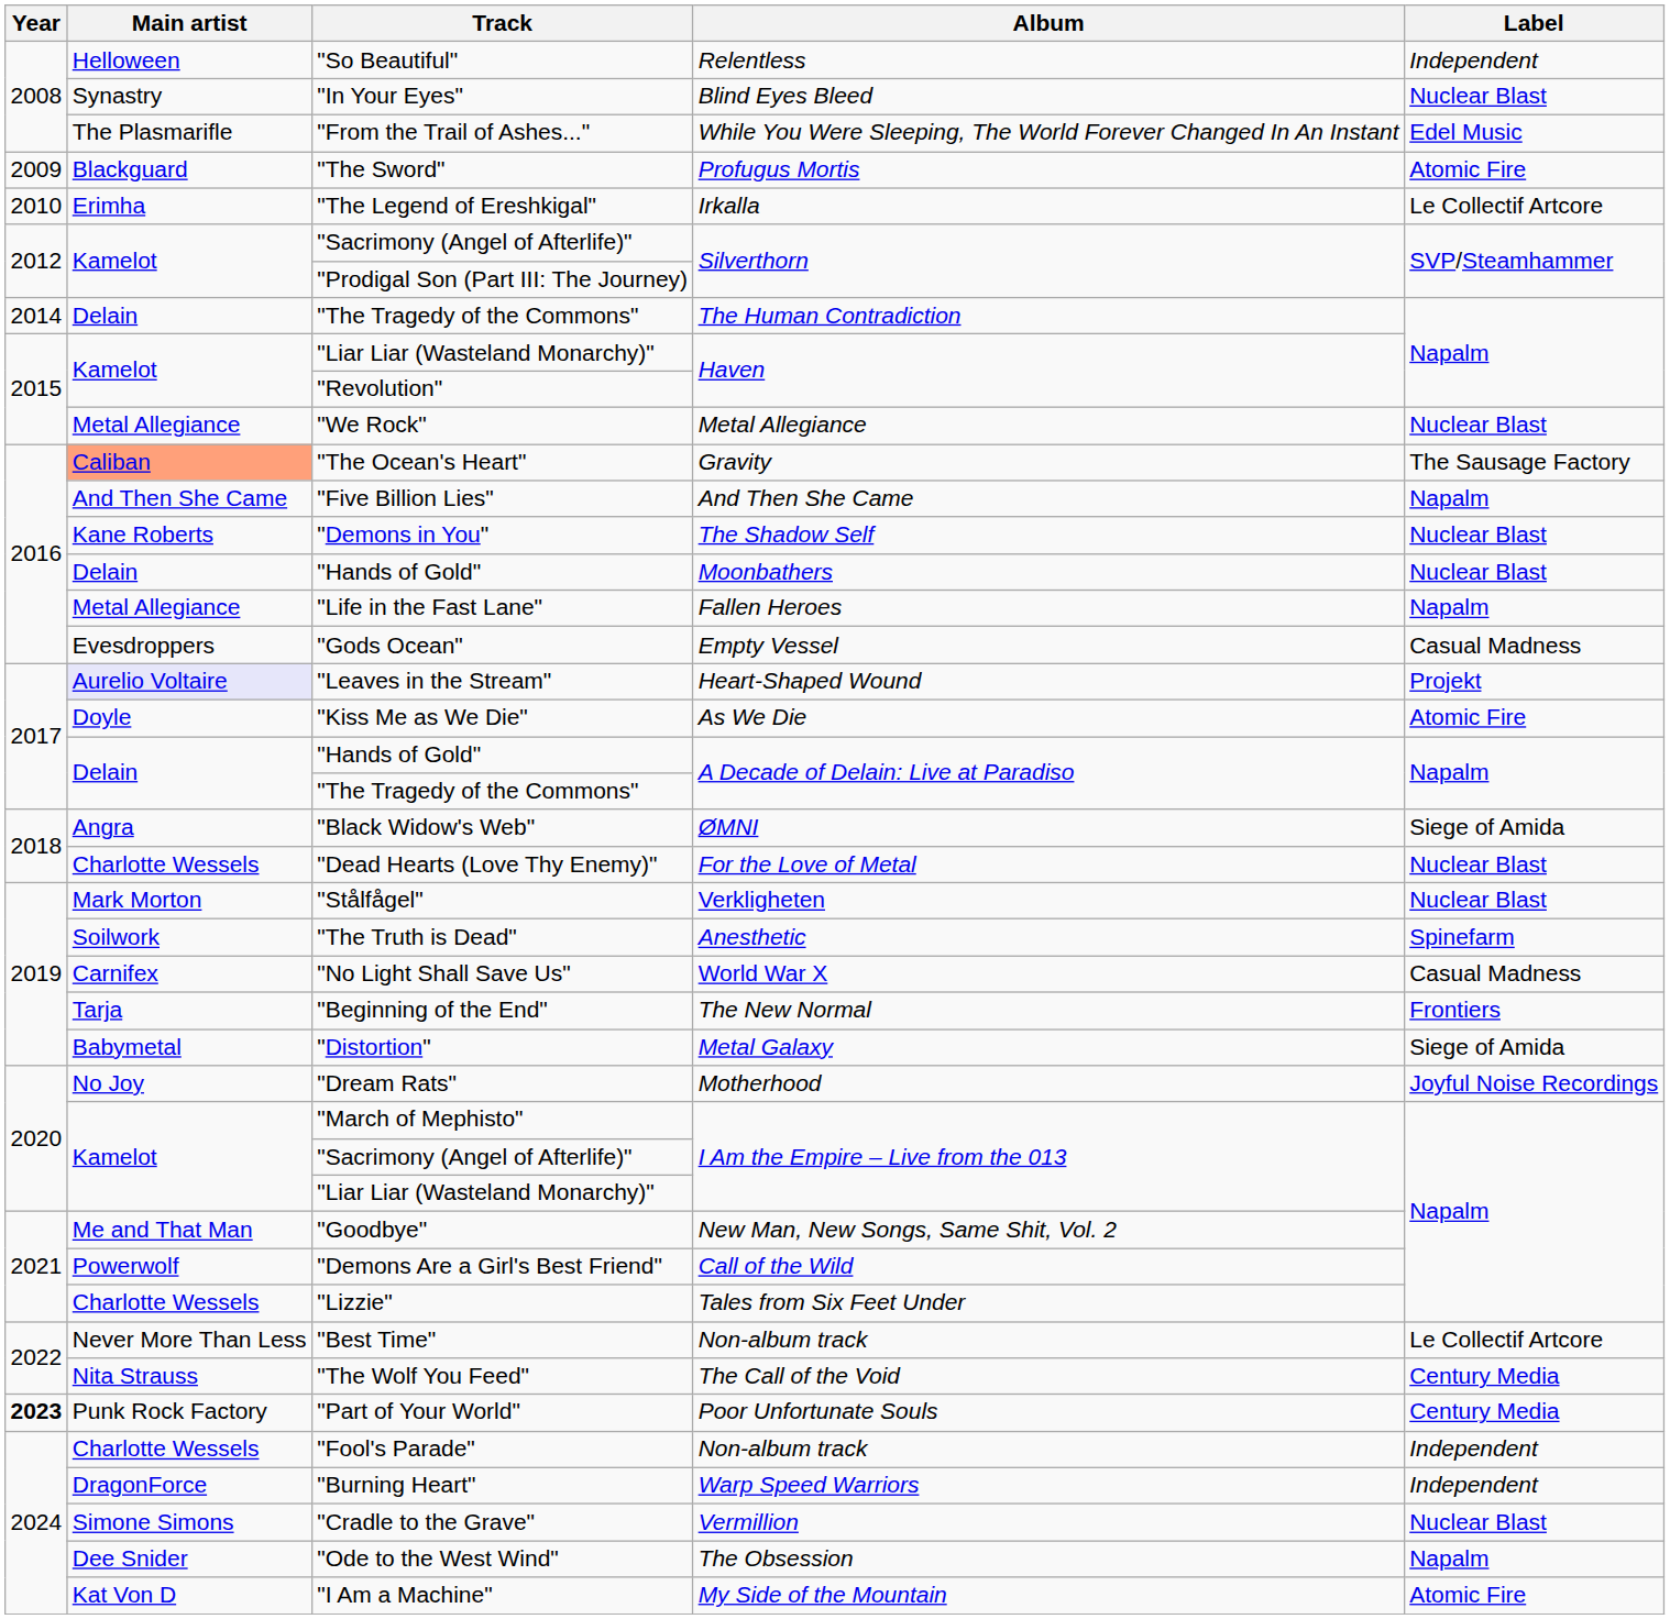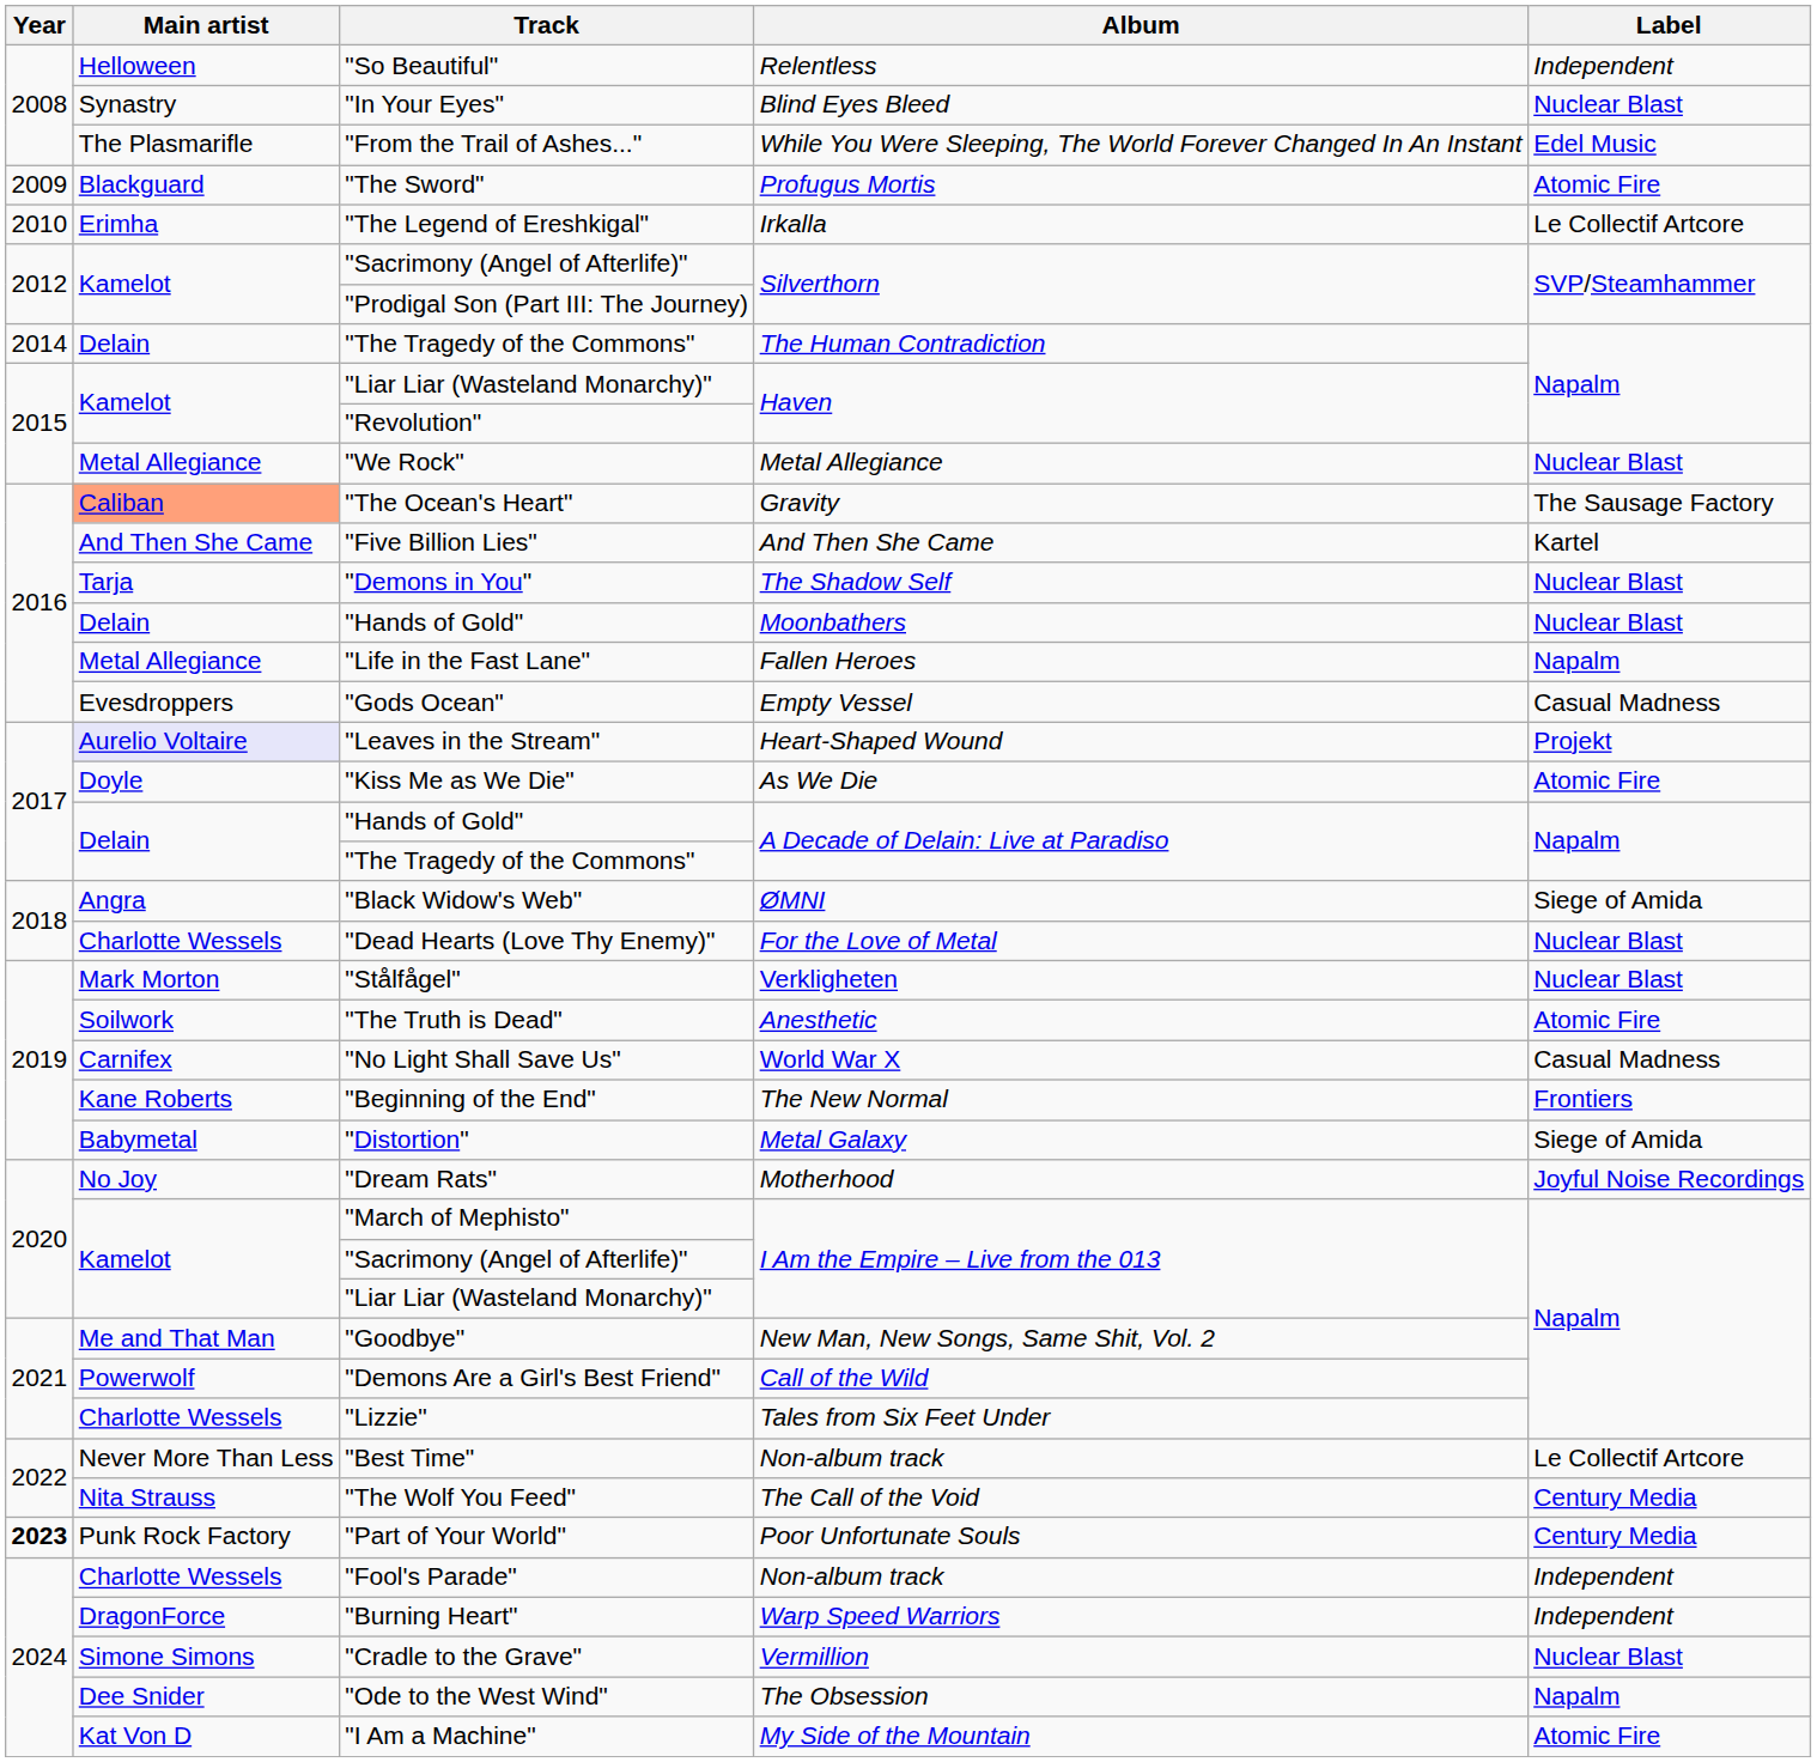"Five Billion Lies" | Label: Napalm -> Kartel
"Demons in You" | Main artist: Kane Roberts -> Tarja
"The Truth is Dead" | Label: Spinefarm -> Atomic Fire
"Beginning of the End" | Main artist: Tarja -> Kane Roberts
